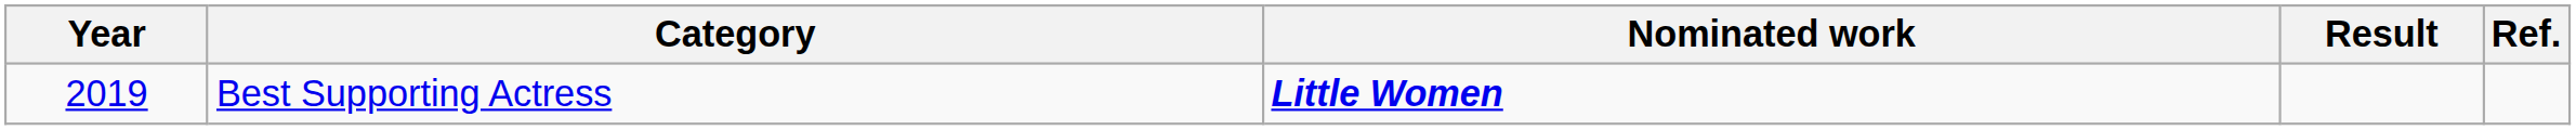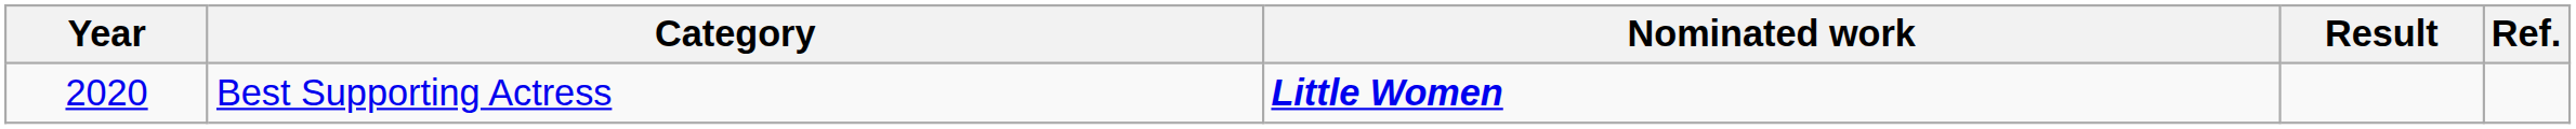Best Supporting Actress | Year: 2019 -> 2020
